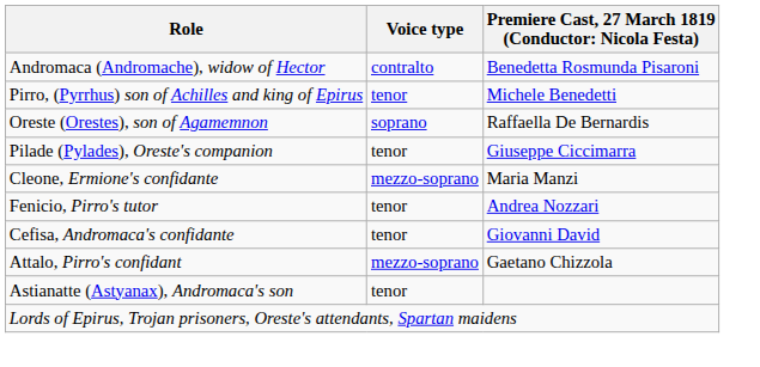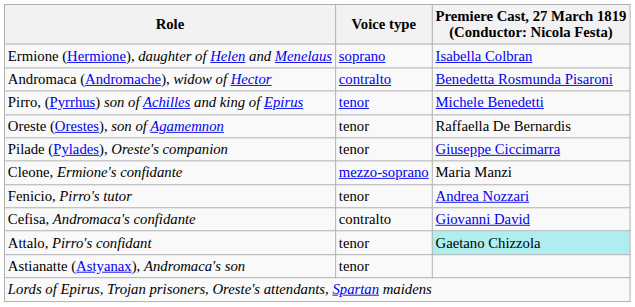+ row: Ermione (Hermione), daughter of Helen and Menelaus | soprano | Isabella Colbran
Oreste (Orestes), son of Agamemnon | Voice type: soprano -> tenor
Cefisa, Andromaca's confidante | Voice type: tenor -> contralto
Attalo, Pirro's confidant | Voice type: mezzo-soprano -> tenor
Attalo, Pirro's confidant | column 3: no background -> paleturquoise background
